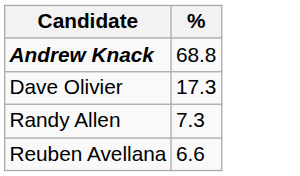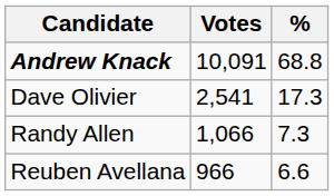+ column: Votes | 10,091 | 2,541 | 1,066 | 966
